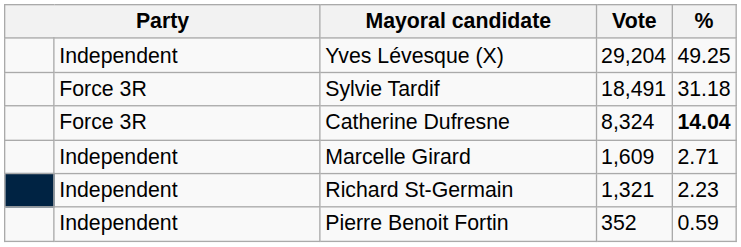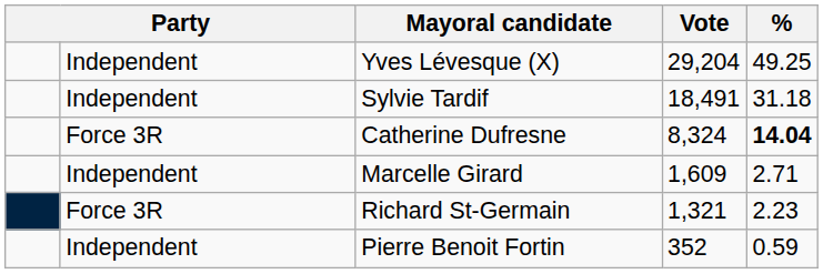Sylvie Tardif | column 2: Force 3R -> Independent
Richard St-Germain | column 2: Independent -> Force 3R
